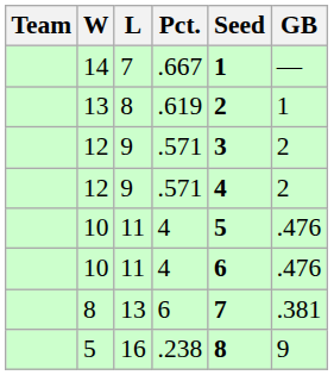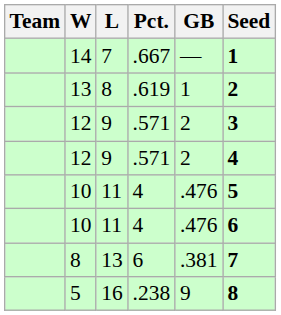columns swapped: GB <-> Seed
